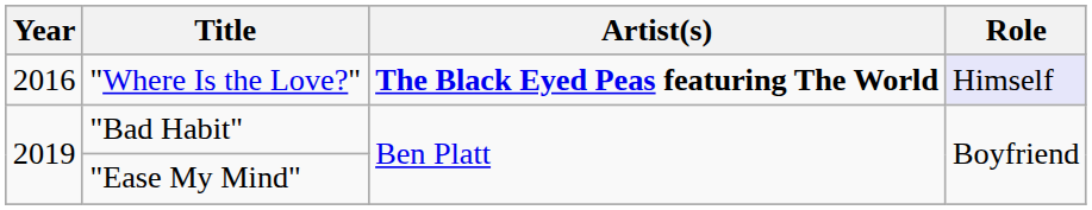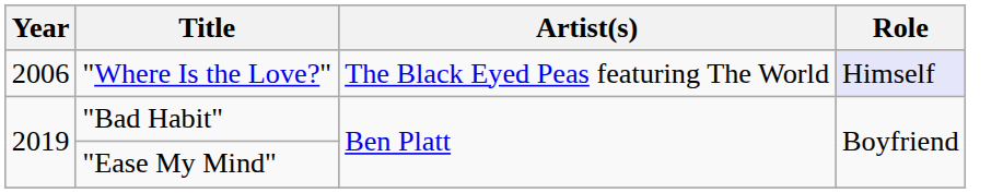"Where Is the Love?" | Year: 2016 -> 2006
"Where Is the Love?" | Artist(s): bold -> normal
